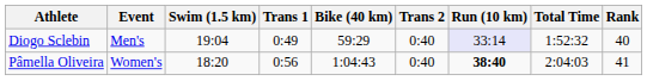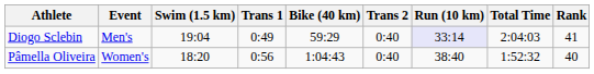Diogo Sclebin | Total Time: 1:52:32 -> 2:04:03
Diogo Sclebin | Rank: 40 -> 41
Pâmella Oliveira | Run (10 km): bold -> normal
Pâmella Oliveira | Total Time: 2:04:03 -> 1:52:32
Pâmella Oliveira | Rank: 41 -> 40
